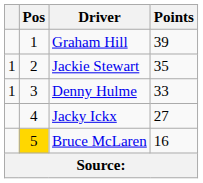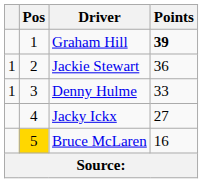Graham Hill | Points: normal -> bold
Jackie Stewart | Points: 35 -> 36
